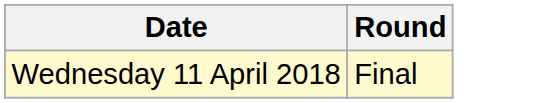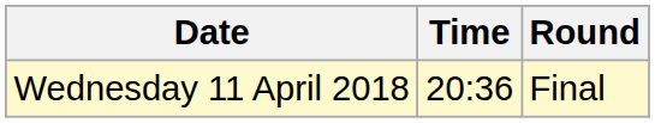+ column: Time | 20:36
